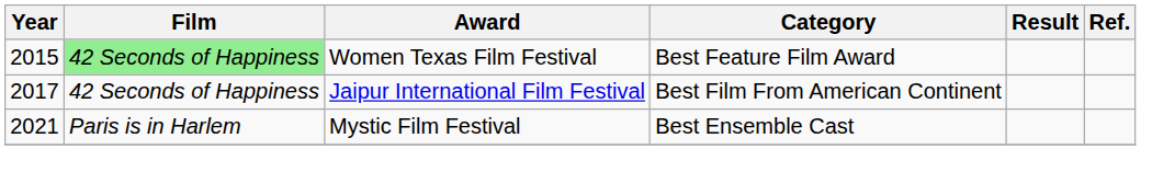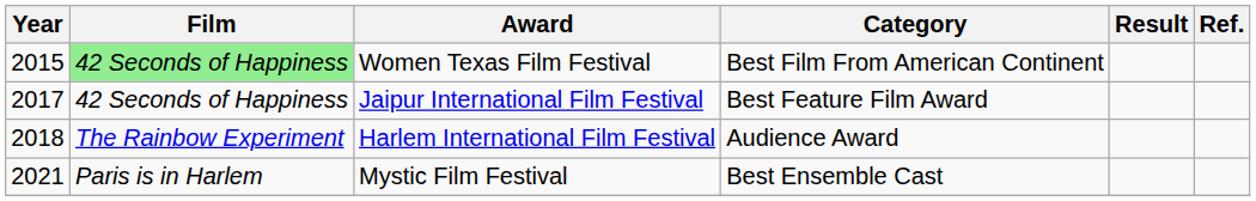Women Texas Film Festival | Category: Best Feature Film Award -> Best Film From American Continent
Jaipur International Film Festival | Category: Best Film From American Continent -> Best Feature Film Award
+ row: 2018 | The Rainbow Experiment | Harlem International Film Festival | Audience Award
